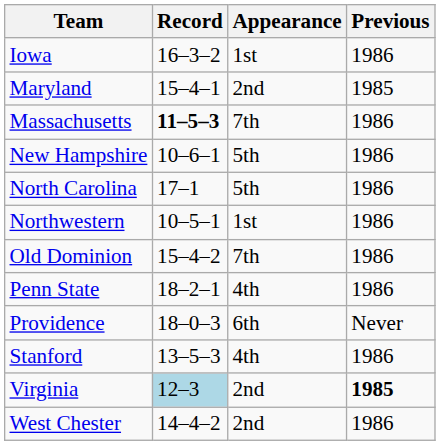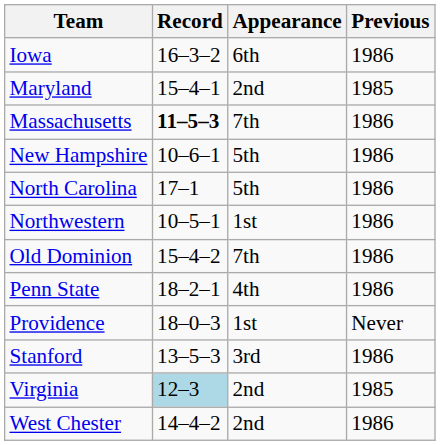Iowa | Appearance: 1st -> 6th
Providence | Appearance: 6th -> 1st
Stanford | Appearance: 4th -> 3rd
Virginia | Previous: bold -> normal
